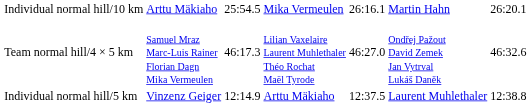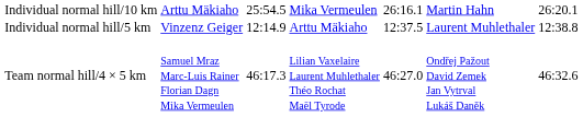rows swapped: Individual normal hill/5 km <-> Team normal hill/4 × 5 km
